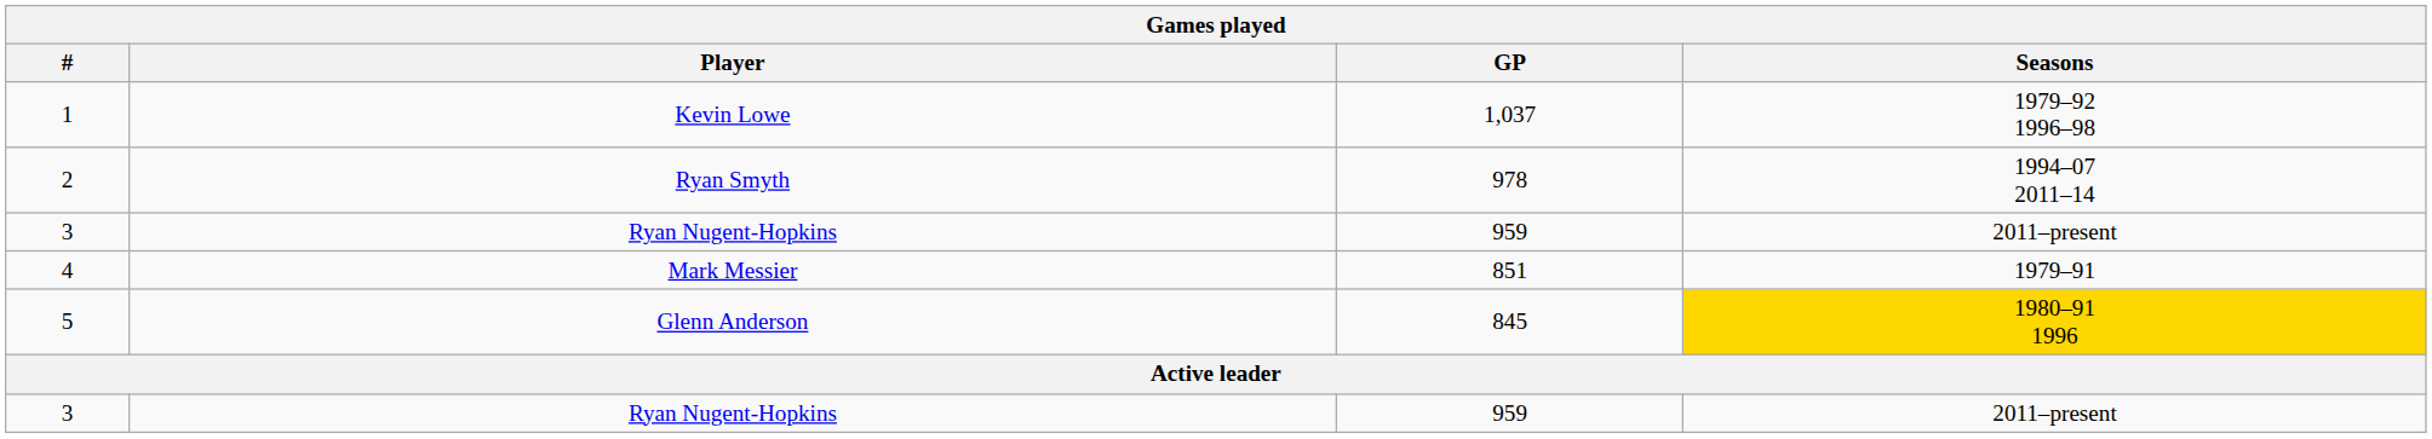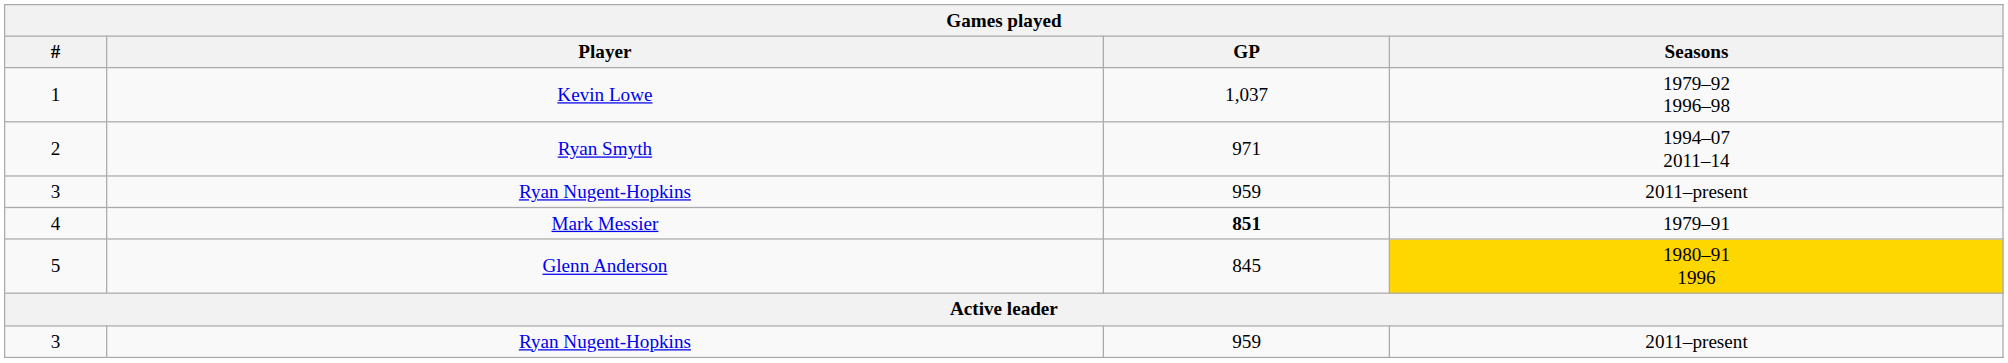2 | GP: 978 -> 971
4 | GP: normal -> bold
